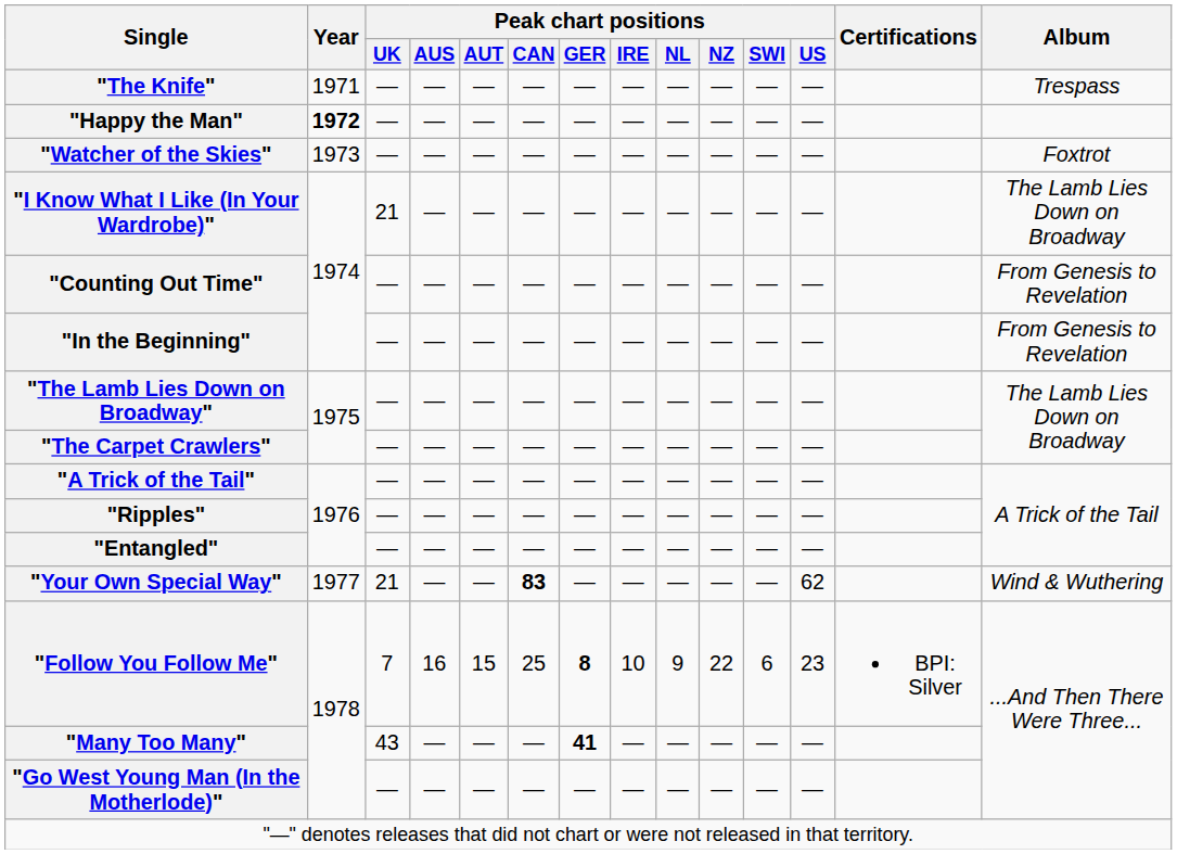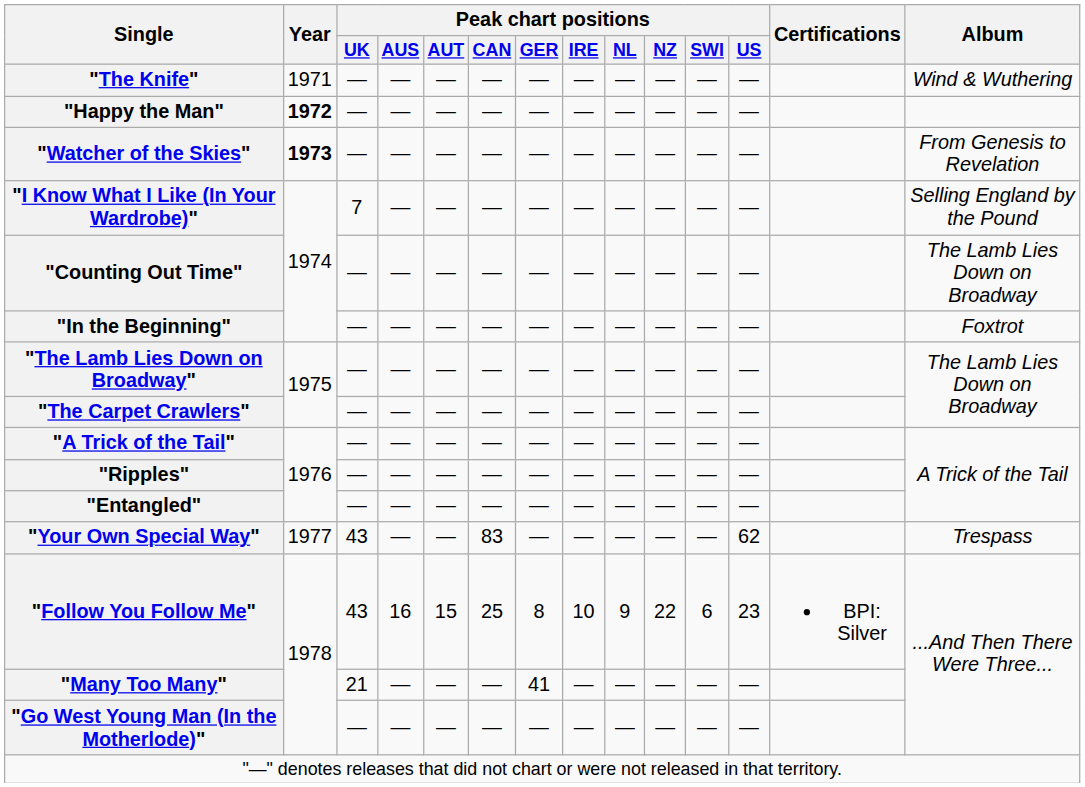"The Knife" | Album: Trespass -> Wind & Wuthering
"Watcher of the Skies" | Year: normal -> bold
"Watcher of the Skies" | Album: Foxtrot -> From Genesis to Revelation
"I Know What I Like (In Your Wardrobe)" | Peak chart positions / UK: 21 -> 7
"I Know What I Like (In Your Wardrobe)" | Album: The Lamb Lies Down on Broadway -> Selling England by the Pound
"Counting Out Time" | Album: From Genesis to Revelation -> The Lamb Lies Down on Broadway
"In the Beginning" | Album: From Genesis to Revelation -> Foxtrot
"Your Own Special Way" | Peak chart positions / UK: 21 -> 43
"Your Own Special Way" | Peak chart positions / CAN: bold -> normal
"Your Own Special Way" | Album: Wind & Wuthering -> Trespass
"Follow You Follow Me" | Peak chart positions / UK: 7 -> 43
"Follow You Follow Me" | Peak chart positions / GER: bold -> normal
"Many Too Many" | Peak chart positions / UK: 43 -> 21
"Many Too Many" | Peak chart positions / GER: bold -> normal
